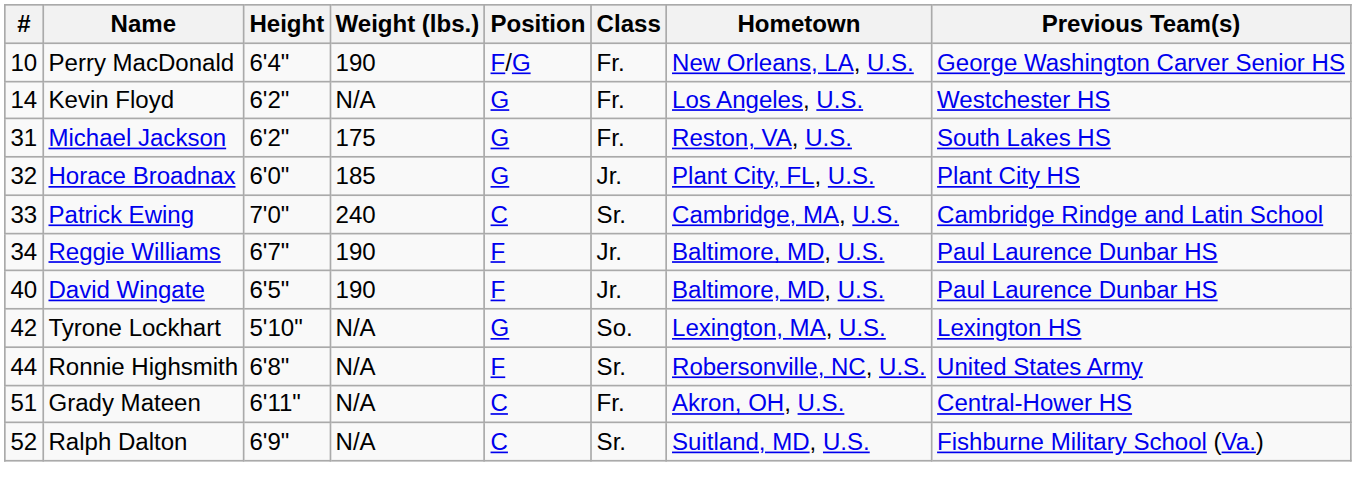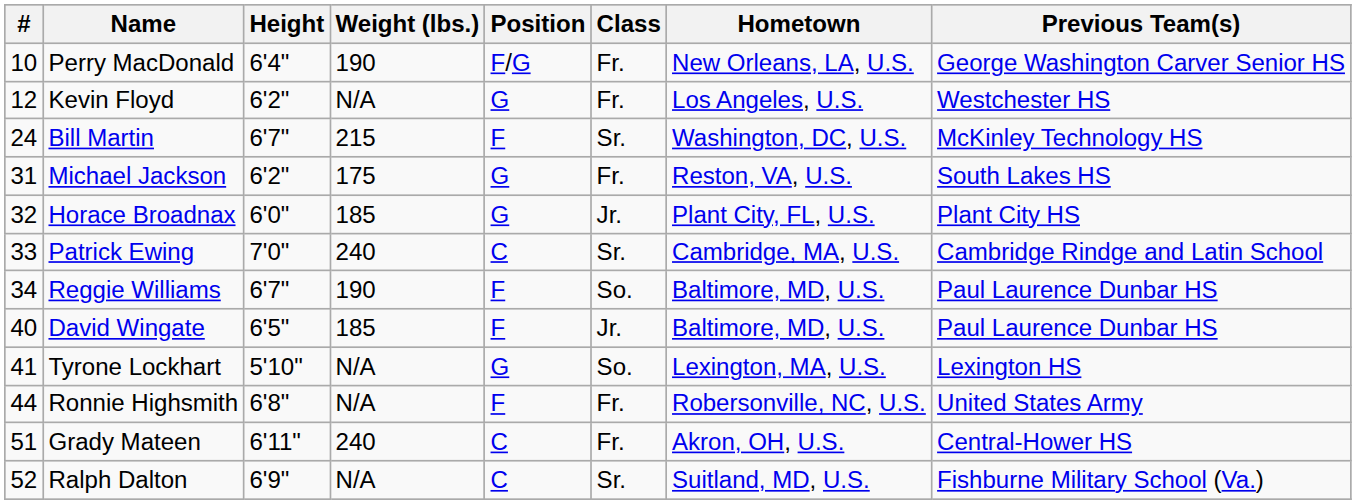Kevin Floyd | #: 14 -> 12
+ row: 24 | Bill Martin | 6'7" | 215 | F | Sr. | Washington, DC, U.S. | McKinley Technology HS
Reggie Williams | Class: Jr. -> So.
David Wingate | Weight (lbs.): 190 -> 185
Tyrone Lockhart | #: 42 -> 41
Ronnie Highsmith | Class: Sr. -> Fr.
Grady Mateen | Weight (lbs.): N/A -> 240
